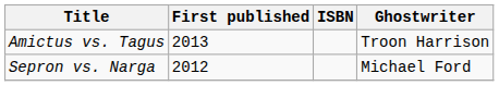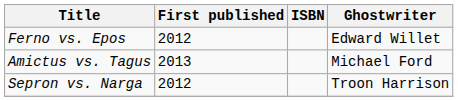+ row: Ferno vs. Epos | 2012 | Edward Willet
Amictus vs. Tagus | Ghostwriter: Troon Harrison -> Michael Ford
Sepron vs. Narga | Ghostwriter: Michael Ford -> Troon Harrison
